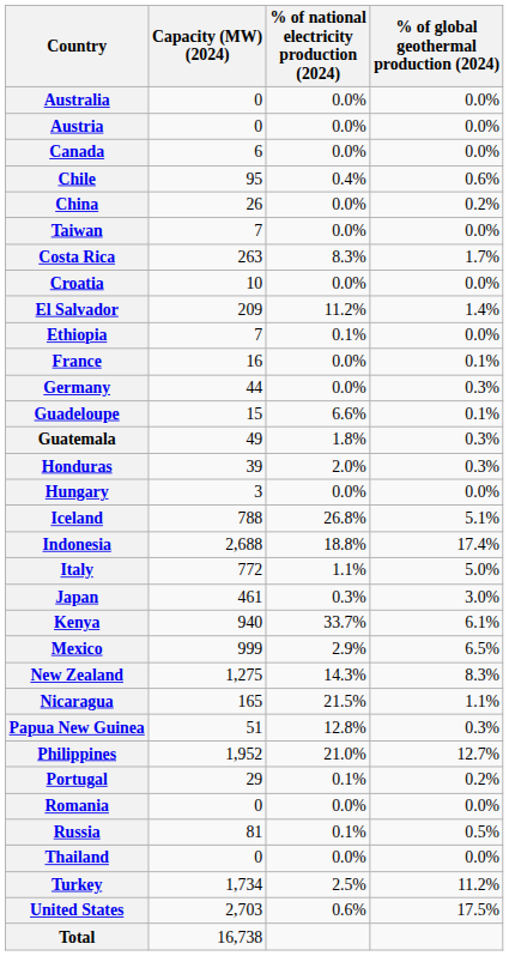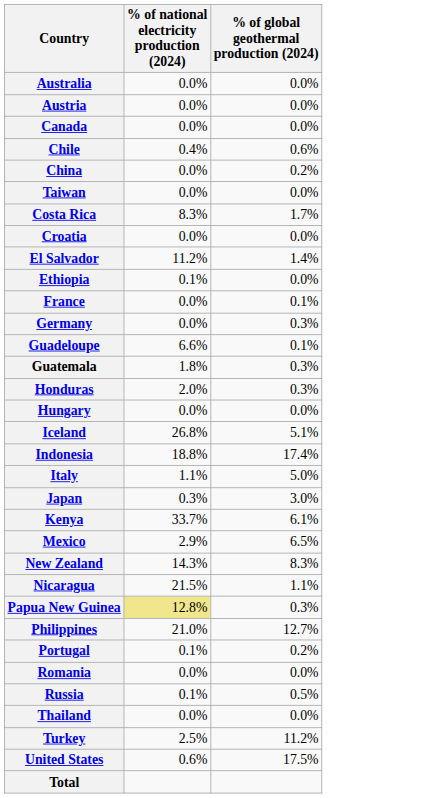- column: Capacity (MW) (2024) | 0 | 0 | 6 | 95 | 26 | 7 | 263 | 10 | 209 | 7 | 16 | 44 | 15 | 49 | 39 | 3 | 788 | 2,688 | 772 | 461 | 940 | 999 | 1,275 | 165 | 51 | 1,952 | 29 | 0 | 81 | 0 | 1,734 | 2,703 | 16,738
Papua New Guinea | % of national electricity production (2024): no background -> khaki background
